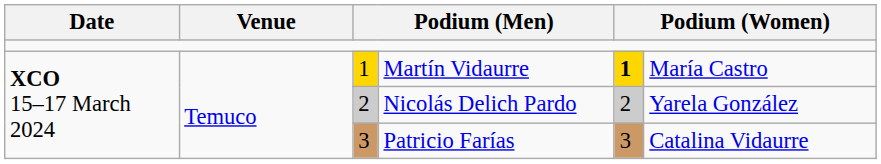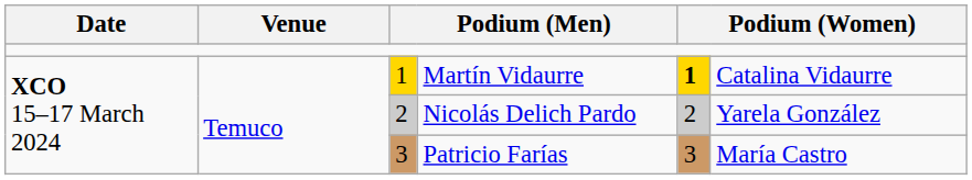Martín Vidaurre | column 6: María Castro -> Catalina Vidaurre
Patricio Farías | column 6: Catalina Vidaurre -> María Castro
